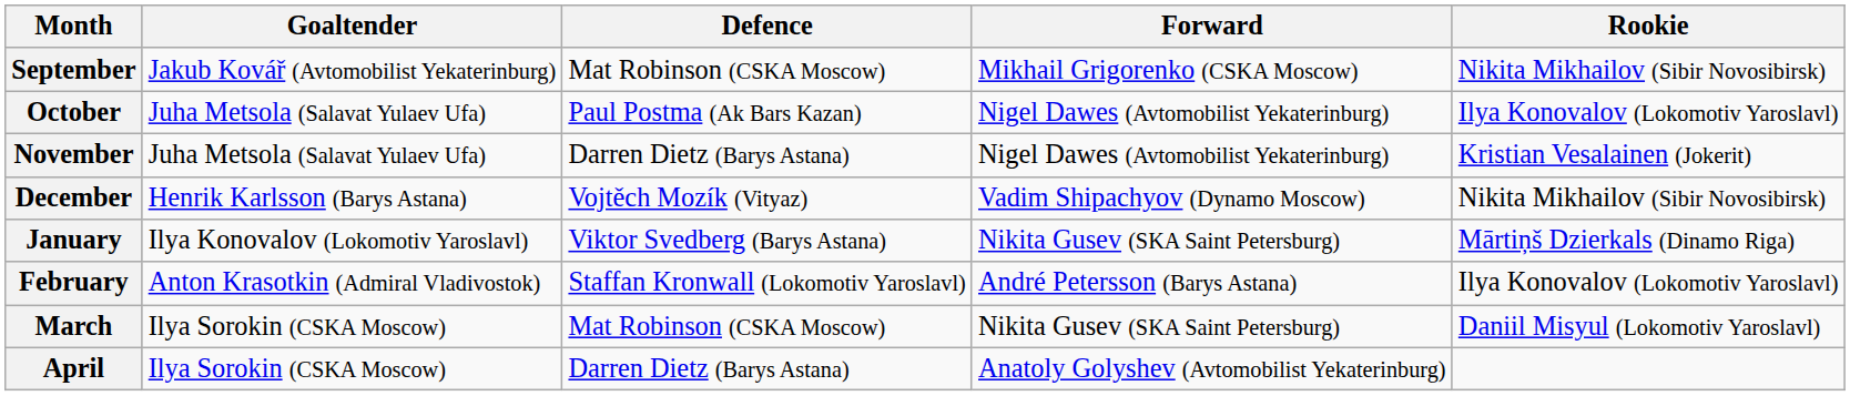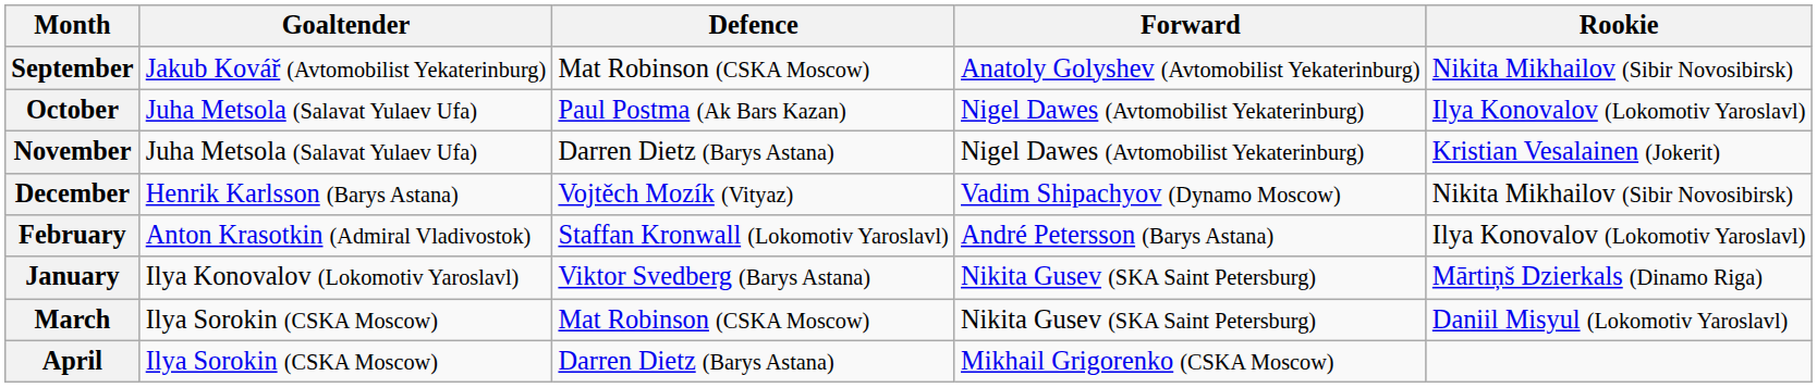September | Forward: Mikhail Grigorenko (CSKA Moscow) -> Anatoly Golyshev (Avtomobilist Yekaterinburg)
rows swapped: January <-> February
April | Forward: Anatoly Golyshev (Avtomobilist Yekaterinburg) -> Mikhail Grigorenko (CSKA Moscow)
